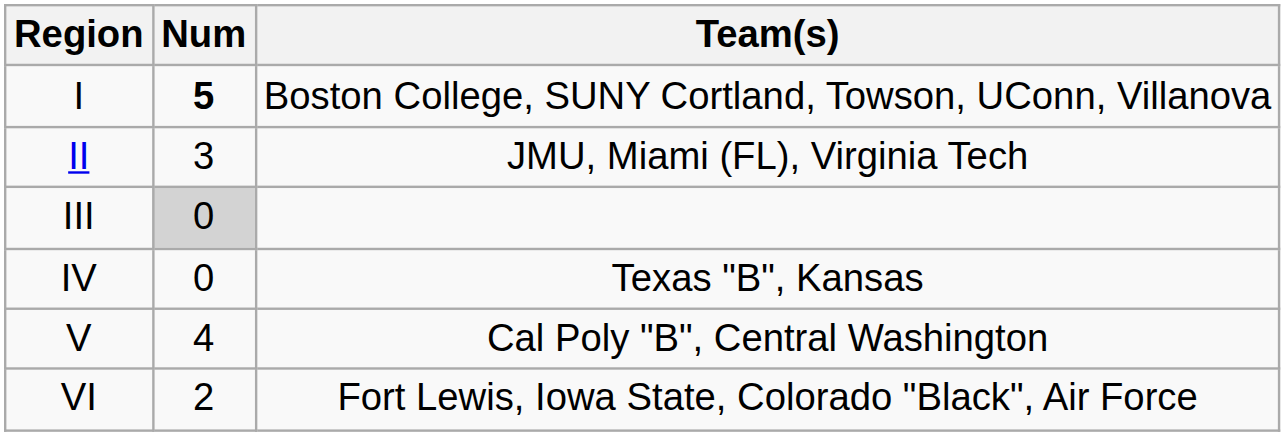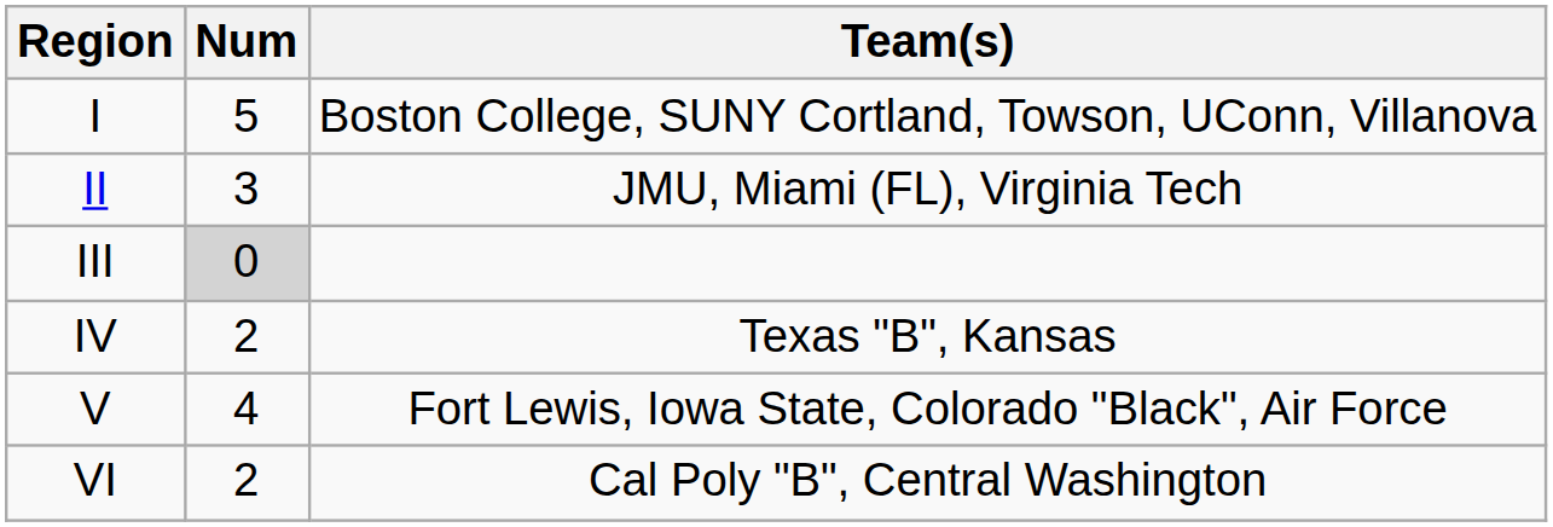I | Num: bold -> normal
IV | Num: 0 -> 2
V | Team(s): Cal Poly "B", Central Washington -> Fort Lewis, Iowa State, Colorado "Black", Air Force
VI | Team(s): Fort Lewis, Iowa State, Colorado "Black", Air Force -> Cal Poly "B", Central Washington
